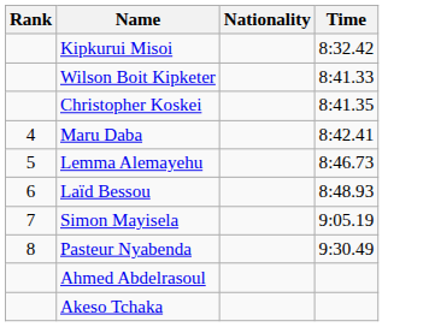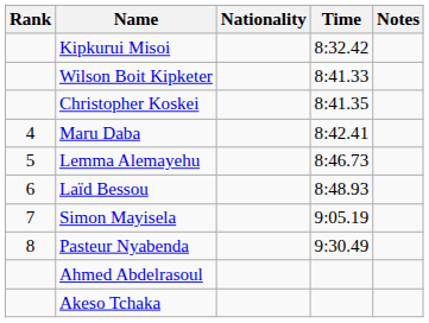+ column: Notes
